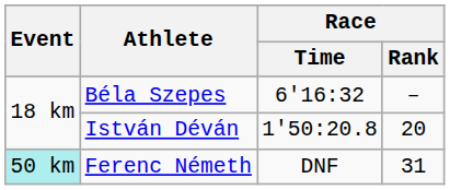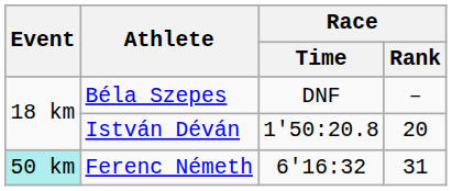Béla Szepes | Race / Time: 6'16:32 -> DNF
Ferenc Németh | Race / Time: DNF -> 6'16:32
